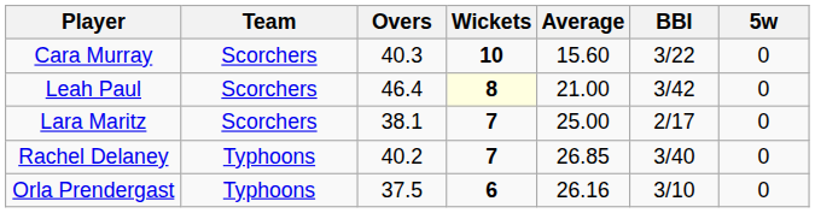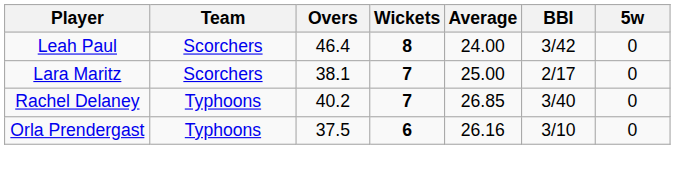- row: Cara Murray | Scorchers | 40.3 | 10 | 15.60 | 3/22 | 0
Leah Paul | Wickets: lightyellow background -> no background
Leah Paul | Average: 21.00 -> 24.00
